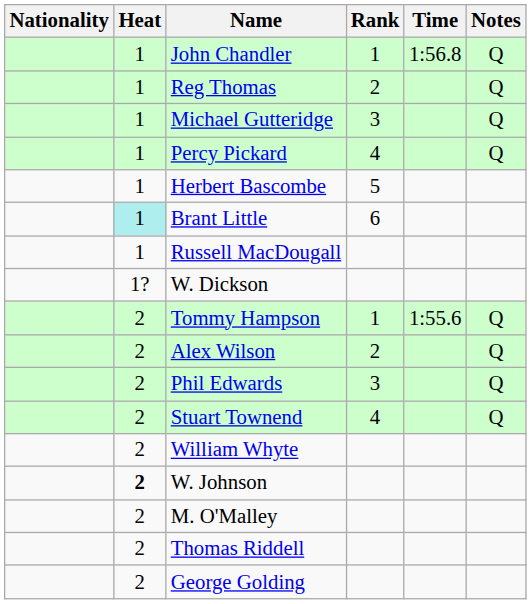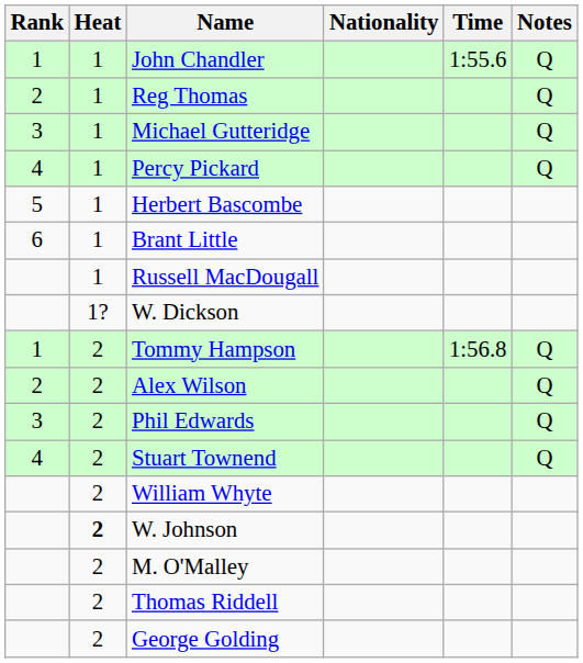columns swapped: Rank <-> Nationality
John Chandler | Time: 1:56.8 -> 1:55.6
Brant Little | Heat: paleturquoise background -> no background
Tommy Hampson | Time: 1:55.6 -> 1:56.8
